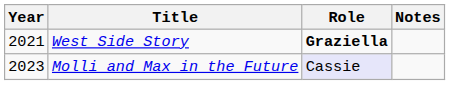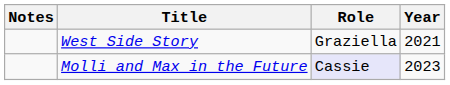columns swapped: Year <-> Notes
West Side Story | Role: bold -> normal
